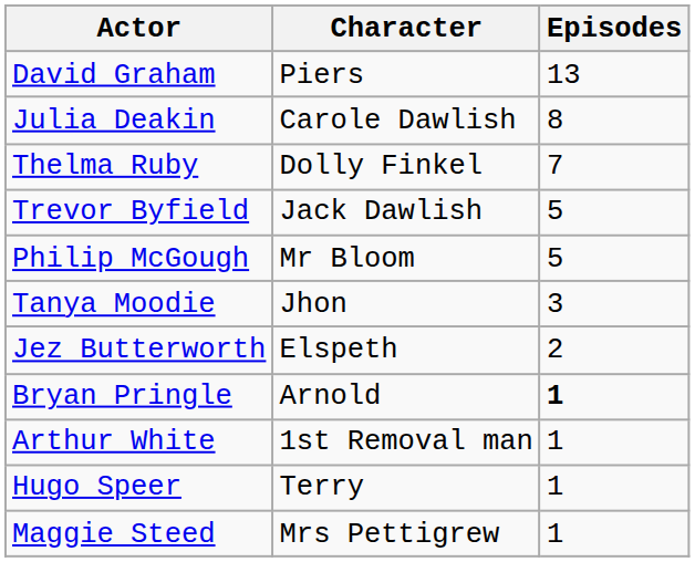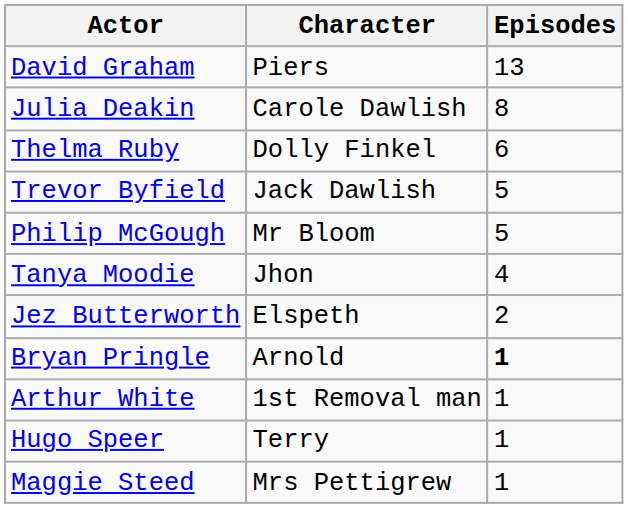Thelma Ruby | Episodes: 7 -> 6
Tanya Moodie | Episodes: 3 -> 4
